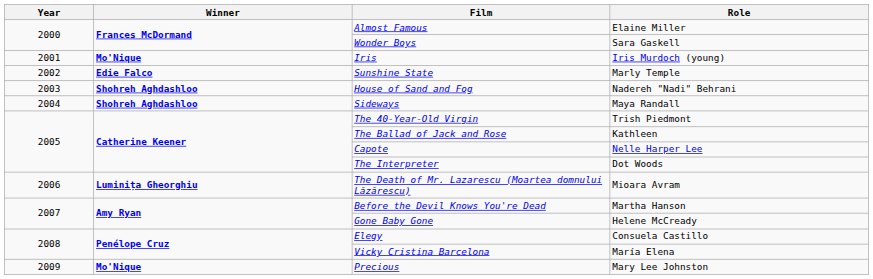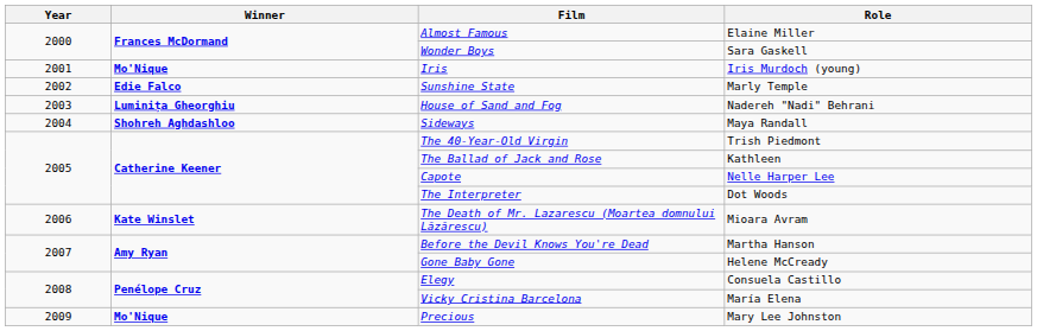House of Sand and Fog | Winner: Shohreh Aghdashloo -> Luminița Gheorghiu
The Death of Mr. Lazarescu (Moartea domnului Lăzărescu) | Winner: Luminița Gheorghiu -> Kate Winslet
